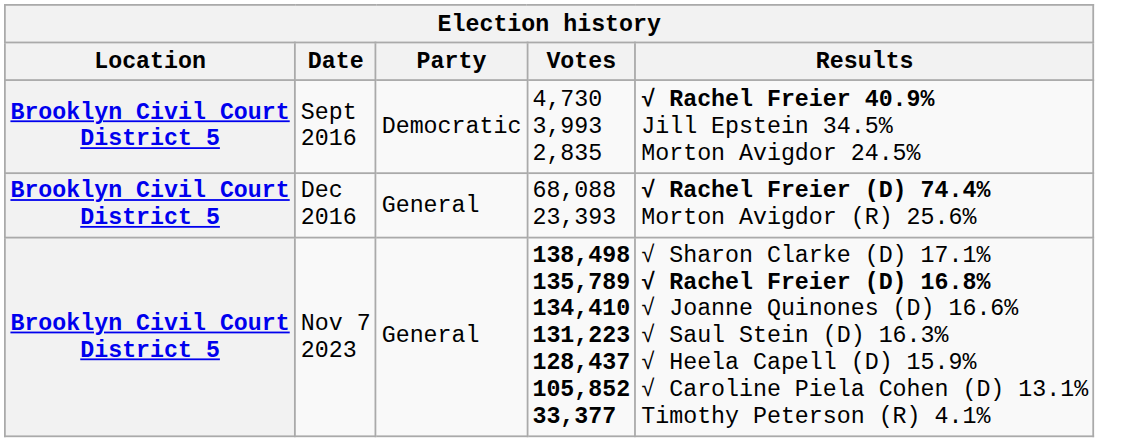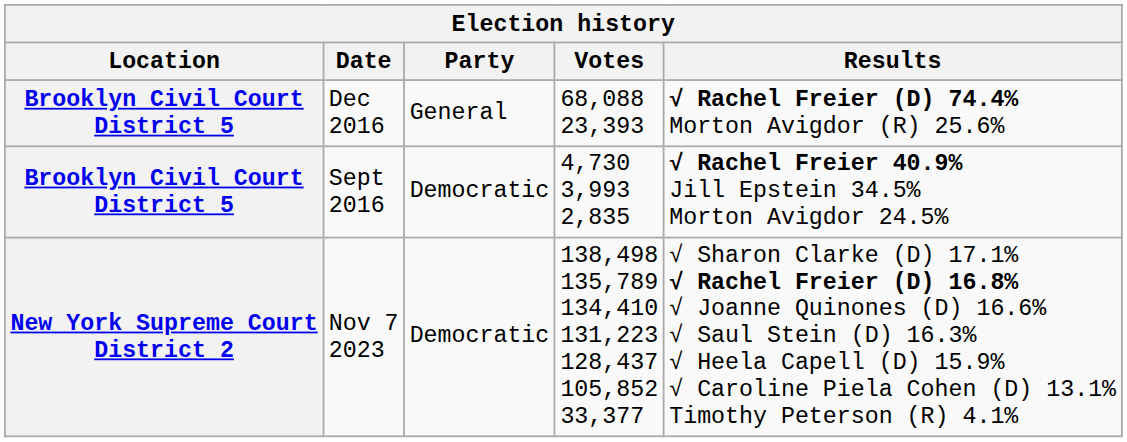rows swapped: Sept 2016 <-> Dec 2016
Nov 7 2023 | Location: Brooklyn Civil Court District 5 -> New York Supreme Court District 2
Nov 7 2023 | Party: General -> Democratic
Nov 7 2023 | Votes: bold -> normal
